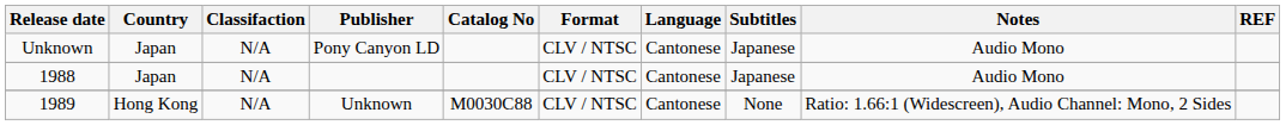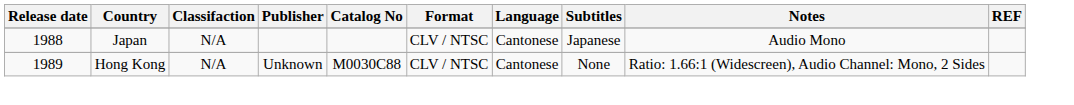- row: Unknown | Japan | N/A | Pony Canyon LD | CLV / NTSC | Cantonese | Japanese | Audio Mono
